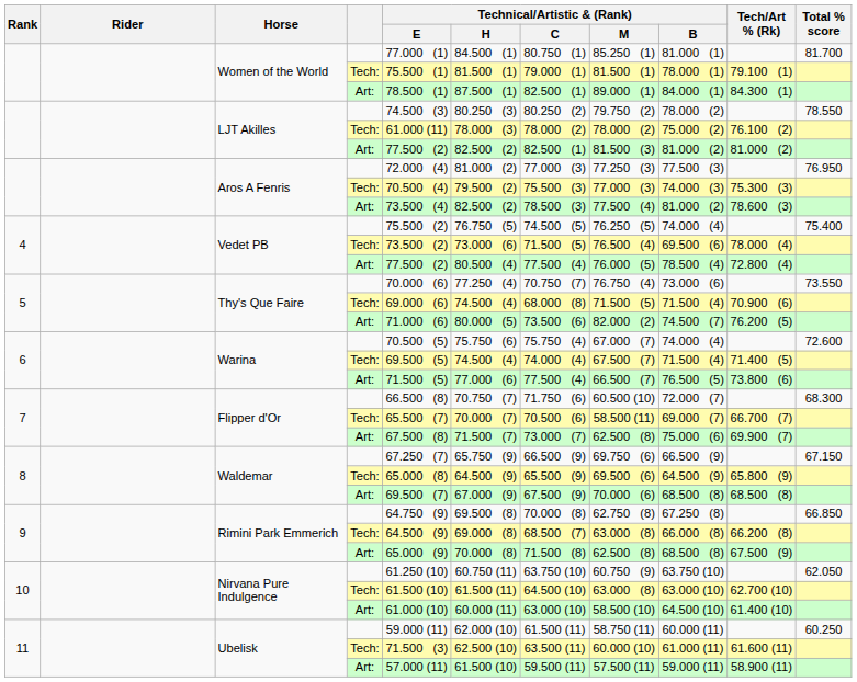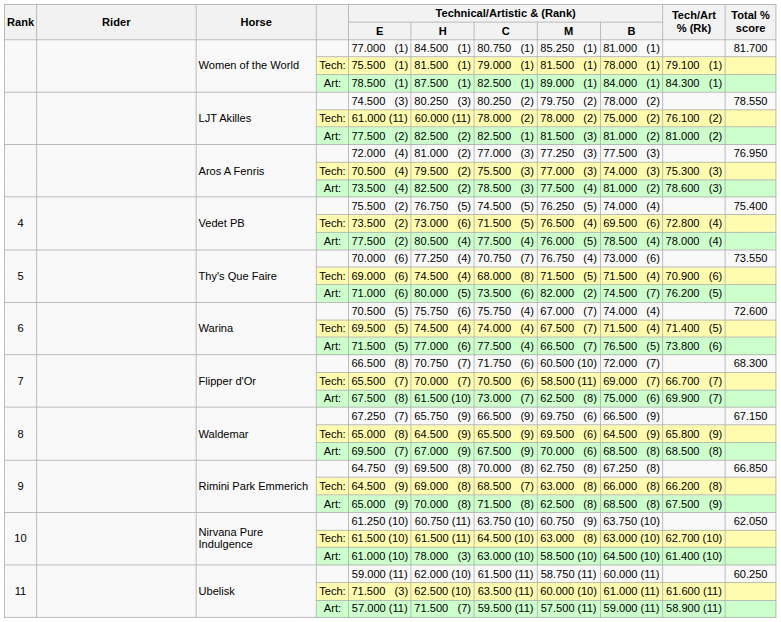LJT Akilles / Tech: | Technical/Artistic & (Rank) / H: 78.000 (3) -> 60.000 (11)
Vedet PB / Tech: | Tech/Art % (Rk): 78.000 (4) -> 72.800 (4)
Vedet PB / Art: | Tech/Art % (Rk): 72.800 (4) -> 78.000 (4)
Flipper d'Or / Art: | Technical/Artistic & (Rank) / H: 71.500 (7) -> 61.500 (10)
Nirvana Pure Indulgence / Art: | Technical/Artistic & (Rank) / H: 60.000 (11) -> 78.000 (3)
Ubelisk / Art: | Technical/Artistic & (Rank) / H: 61.500 (10) -> 71.500 (7)
